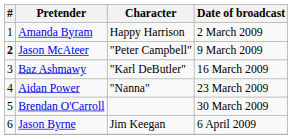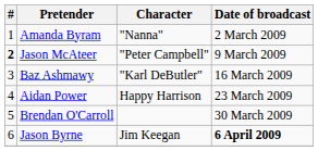Amanda Byram | Character: Happy Harrison -> "Nanna"
Aidan Power | Character: "Nanna" -> Happy Harrison
Jason Byrne | Date of broadcast: normal -> bold
